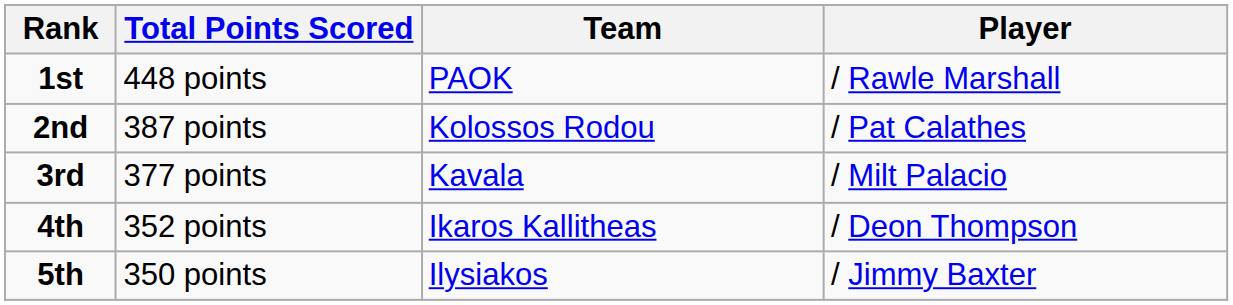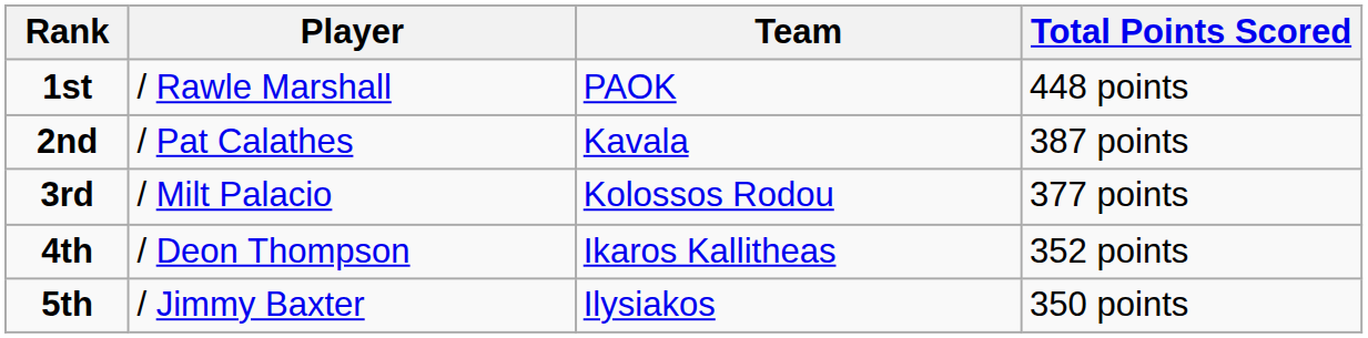columns swapped: Player <-> Total Points Scored
2nd | Team: Kolossos Rodou -> Kavala
3rd | Team: Kavala -> Kolossos Rodou
